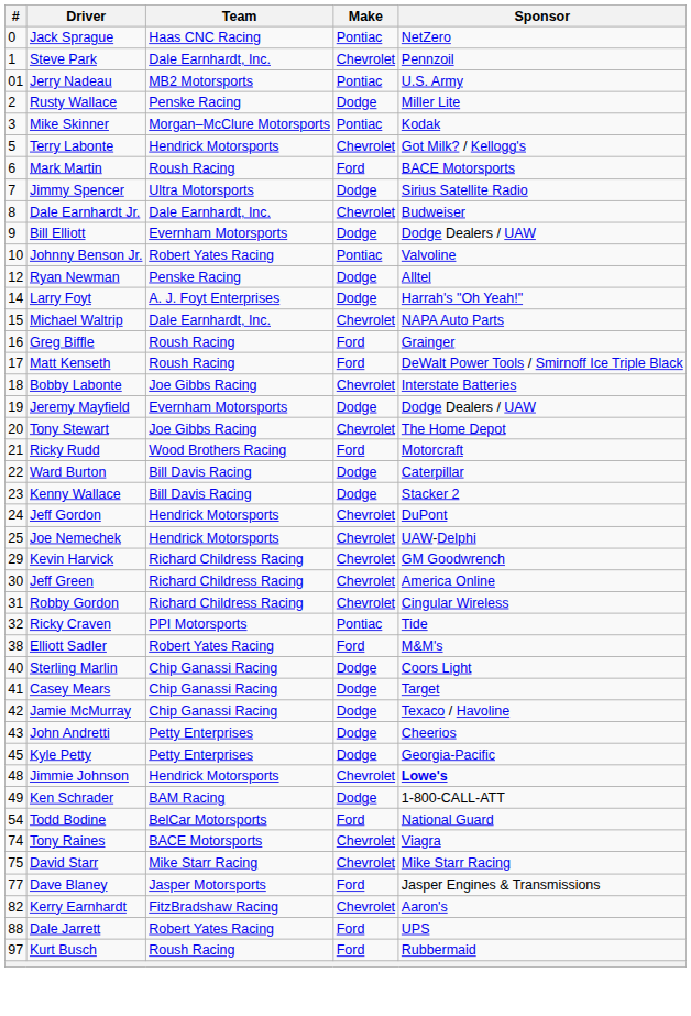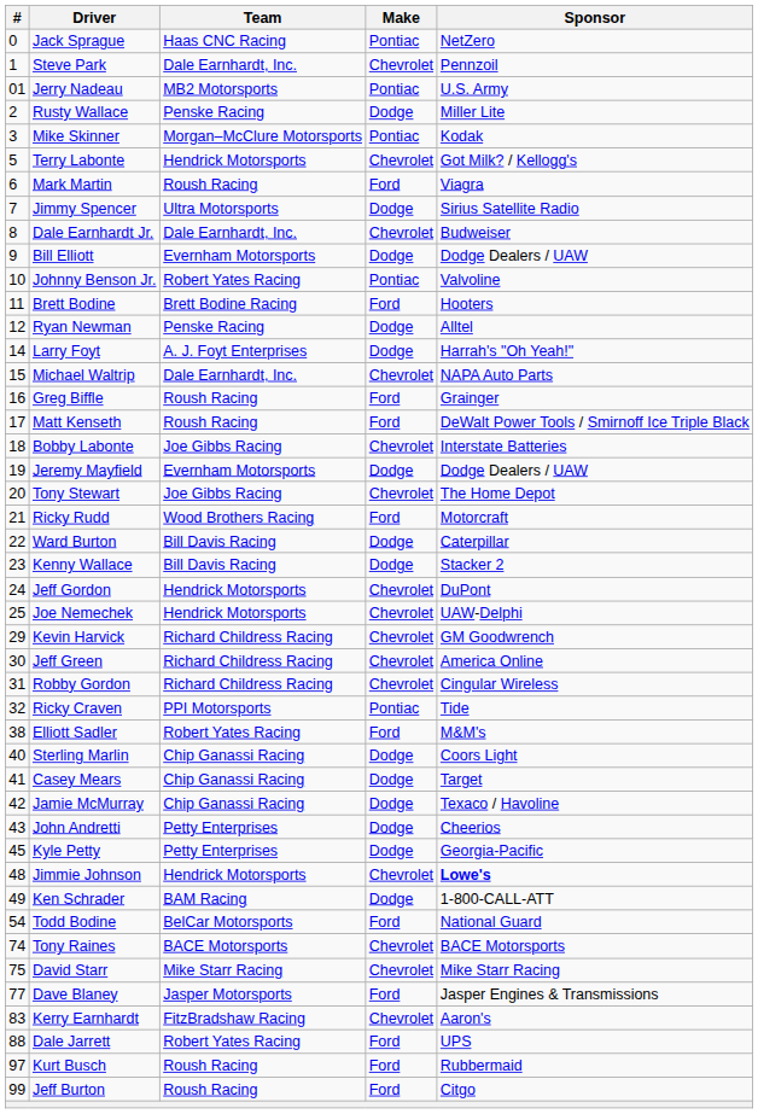Mark Martin | Sponsor: BACE Motorsports -> Viagra
+ row: 11 | Brett Bodine | Brett Bodine Racing | Ford | Hooters
Tony Raines | Sponsor: Viagra -> BACE Motorsports
Kerry Earnhardt | #: 82 -> 83
+ row: 99 | Jeff Burton | Roush Racing | Ford | Citgo
